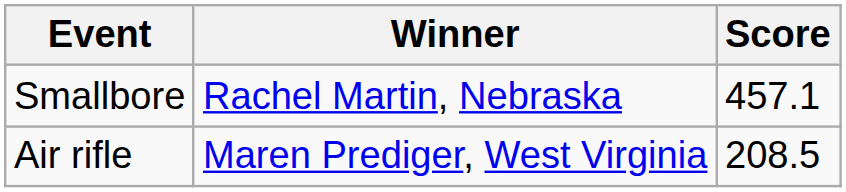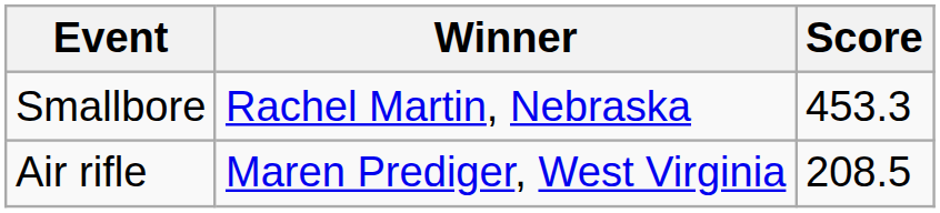Smallbore | Score: 457.1 -> 453.3
